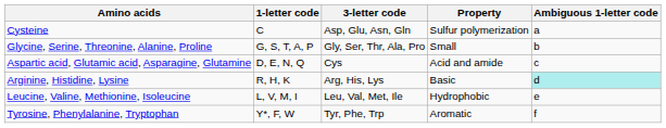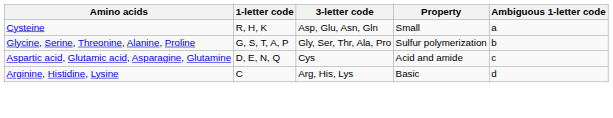Cysteine | 1-letter code: C -> R, H, K
Cysteine | Property: Sulfur polymerization -> Small
Glycine, Serine, Threonine, Alanine, Proline | Property: Small -> Sulfur polymerization
Arginine, Histidine, Lysine | 1-letter code: R, H, K -> C
Arginine, Histidine, Lysine | Ambiguous 1-letter code: paleturquoise background -> no background
- row: Leucine, Valine, Methionine, Isoleucine | L, V, M, I | Leu, Val, Met, Ile | Hydrophobic | e
- row: Tyrosine, Phenylalanine, Tryptophan | Y*, F, W | Tyr, Phe, Trp | Aromatic | f
